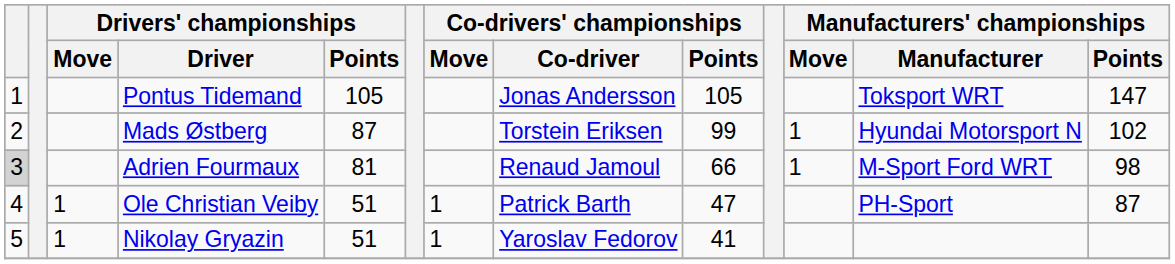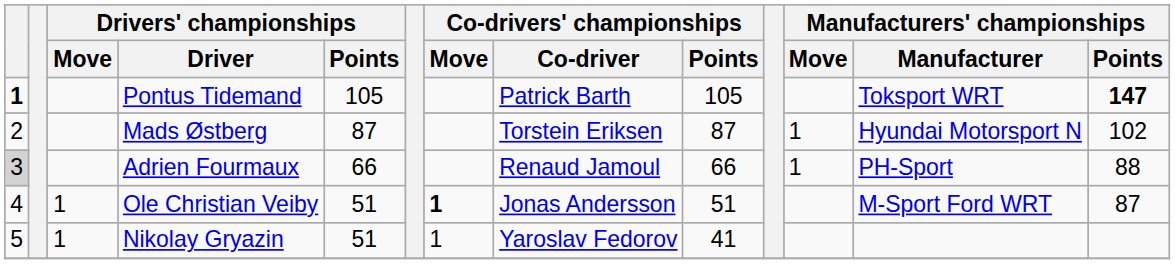Pontus Tidemand | column 1: normal -> bold
Pontus Tidemand | Co-drivers' championships / Co-driver: Jonas Andersson -> Patrick Barth
Pontus Tidemand | Manufacturers' championships / Points: normal -> bold
Mads Østberg | Co-drivers' championships / Points: 99 -> 87
Adrien Fourmaux | Drivers' championships / Points: 81 -> 66
Adrien Fourmaux | Manufacturers' championships / Manufacturer: M-Sport Ford WRT -> PH-Sport
Adrien Fourmaux | Manufacturers' championships / Points: 98 -> 88
Ole Christian Veiby | Co-drivers' championships / Move: normal -> bold
Ole Christian Veiby | Co-drivers' championships / Co-driver: Patrick Barth -> Jonas Andersson
Ole Christian Veiby | Co-drivers' championships / Points: 47 -> 51
Ole Christian Veiby | Manufacturers' championships / Manufacturer: PH-Sport -> M-Sport Ford WRT
